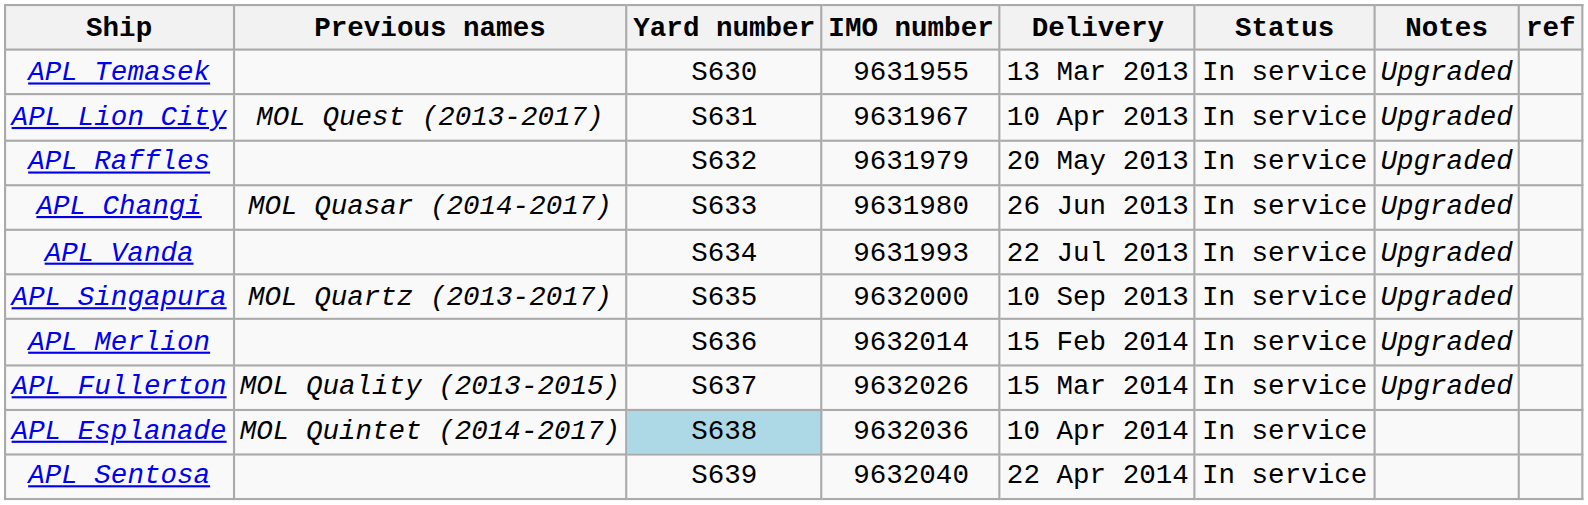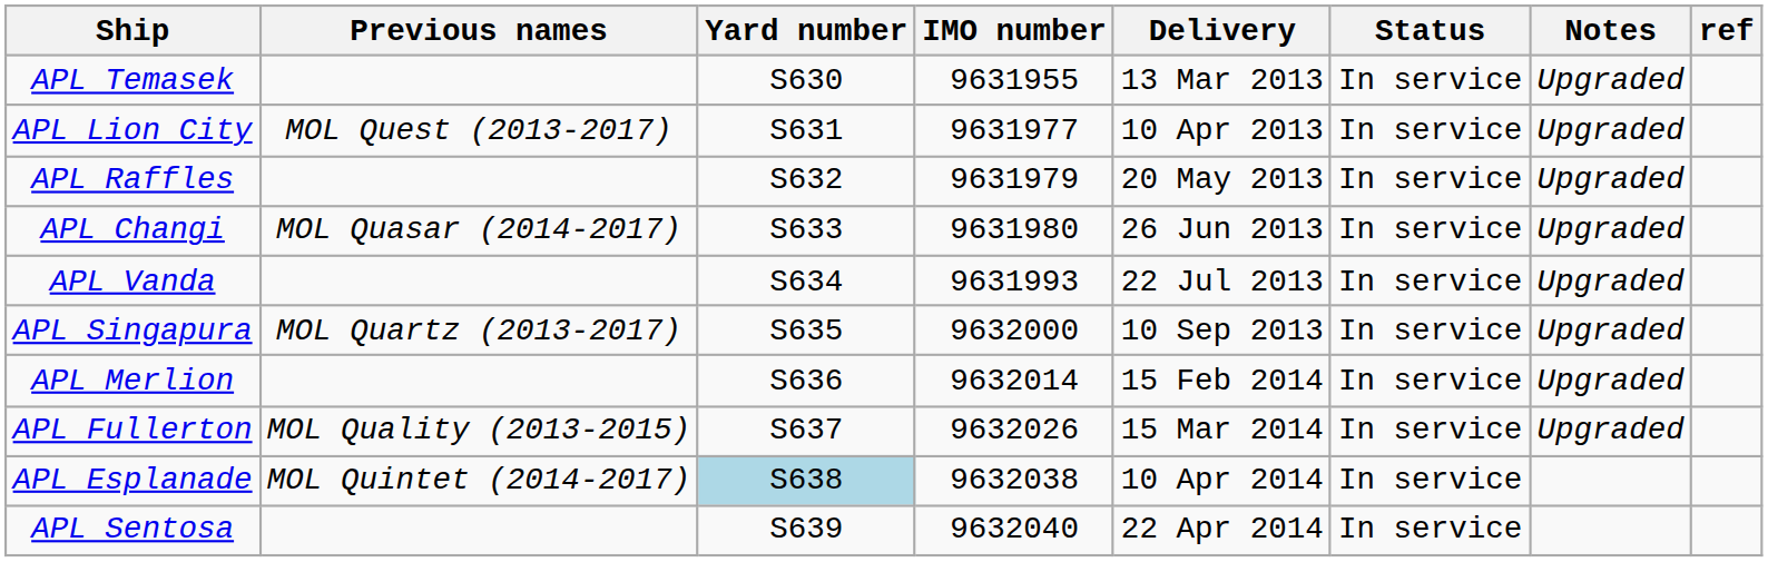APL Lion City | IMO number: 9631967 -> 9631977
APL Esplanade | IMO number: 9632036 -> 9632038
